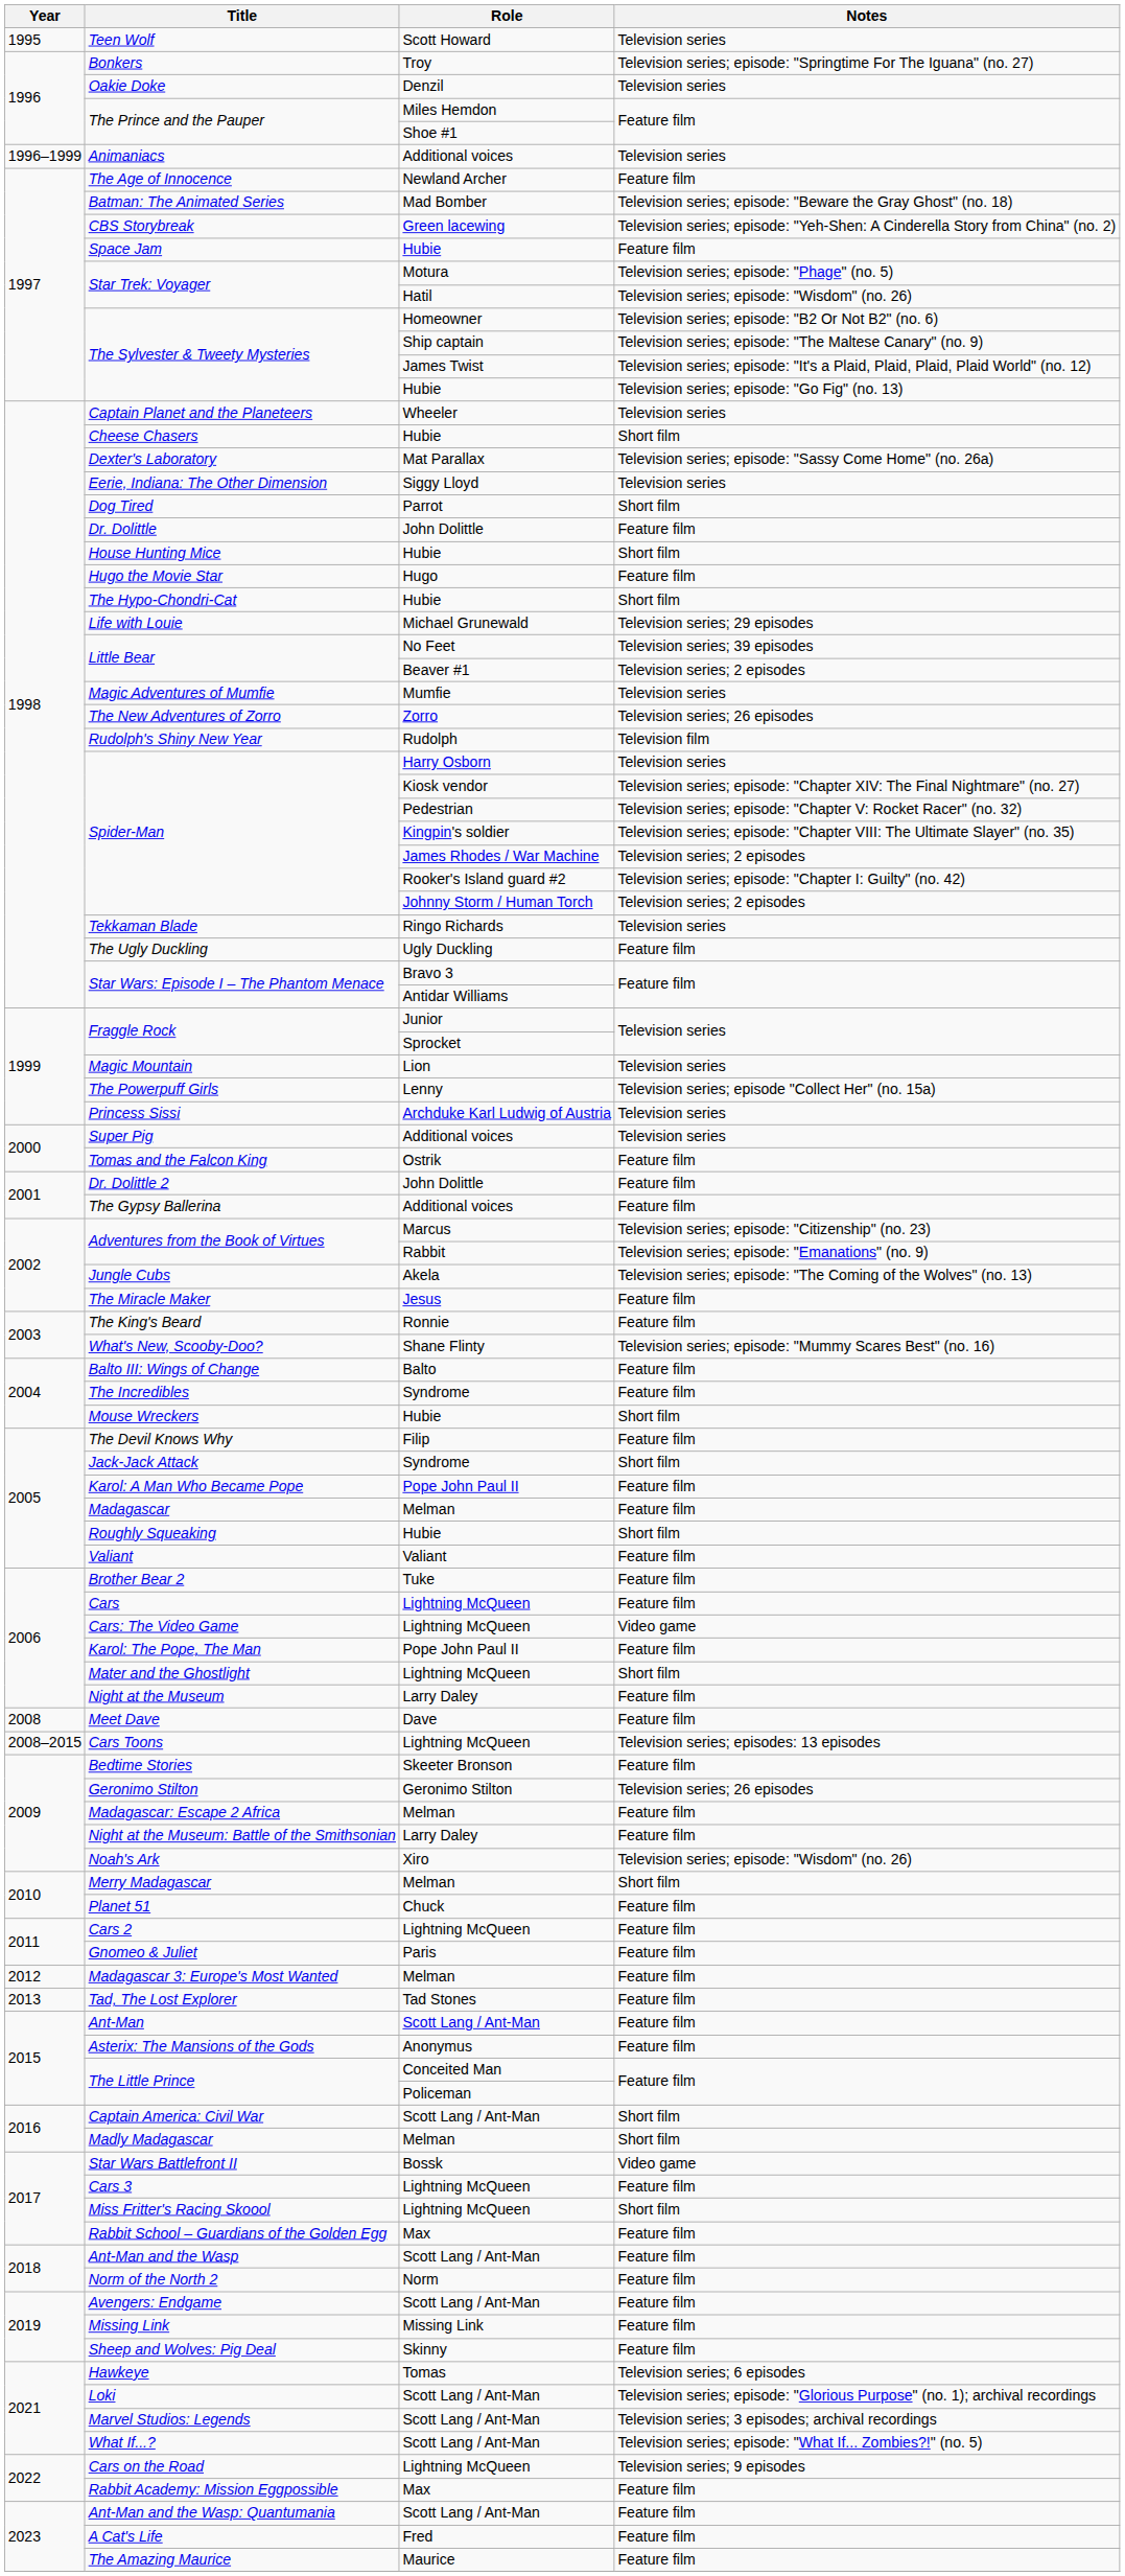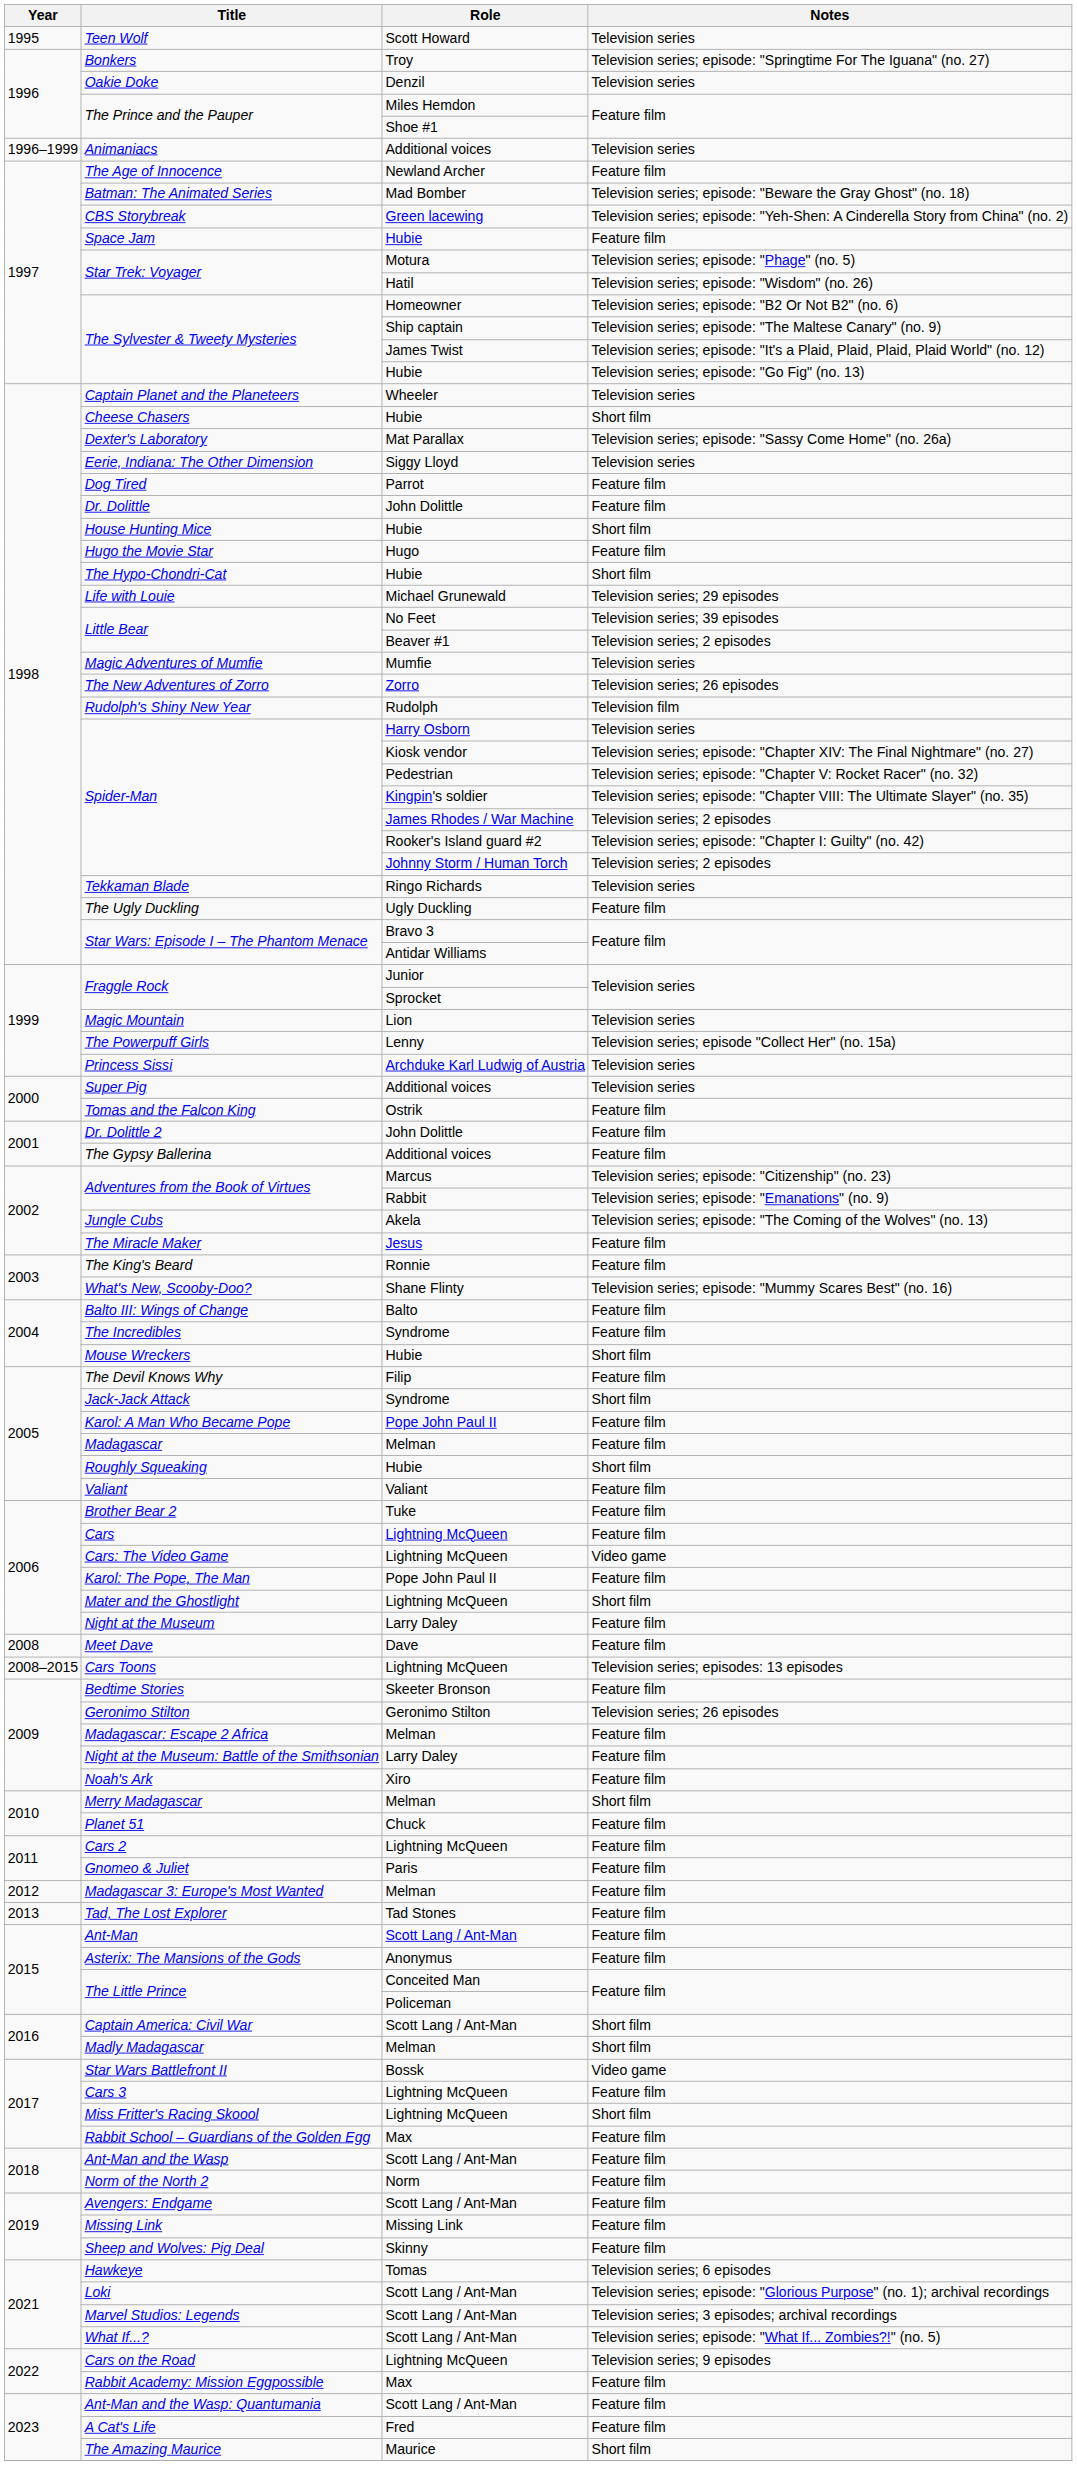Dog Tired | Notes: Short film -> Feature film
Noah's Ark | Notes: Television series; episode: "Wisdom" (no. 26) -> Feature film
The Amazing Maurice | Notes: Feature film -> Short film
